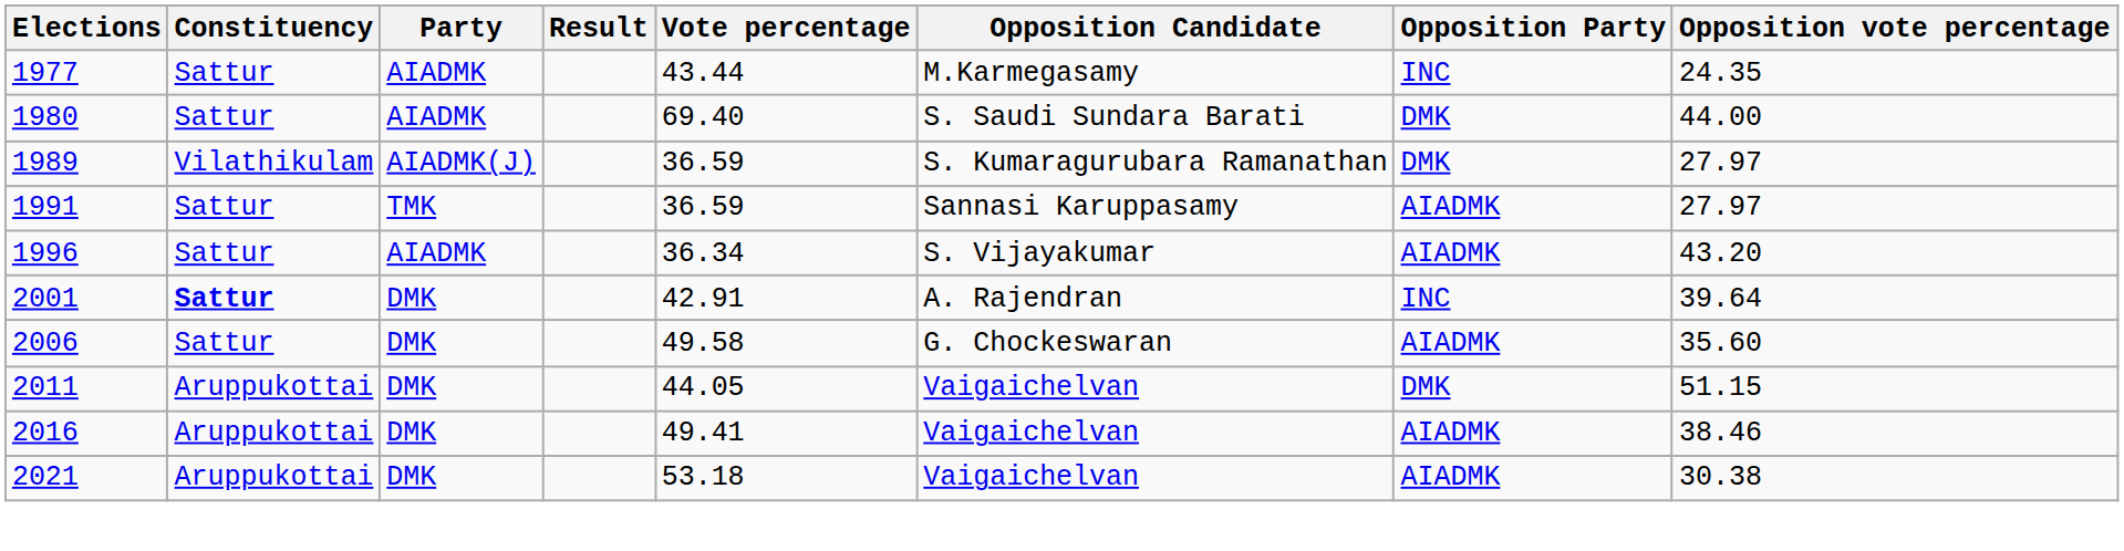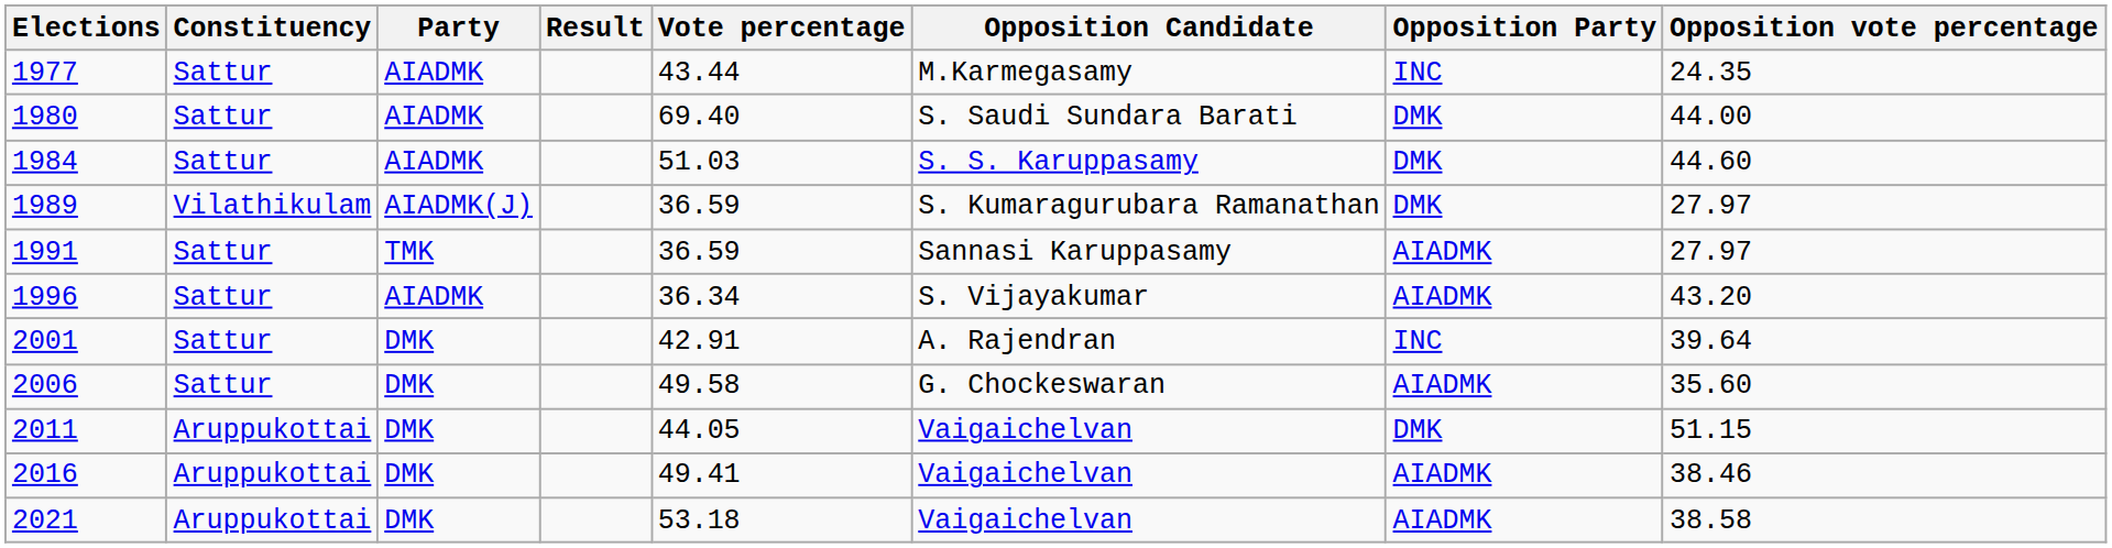+ row: 1984 | Sattur | AIADMK | 51.03 | S. S. Karuppasamy | DMK | 44.60
2001 | Constituency: bold -> normal
2021 | Opposition vote percentage: 30.38 -> 38.58
